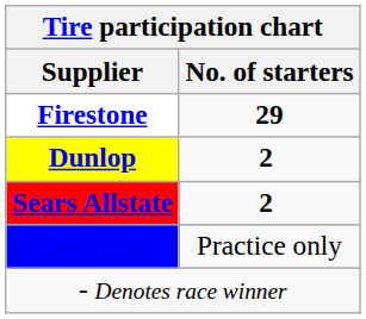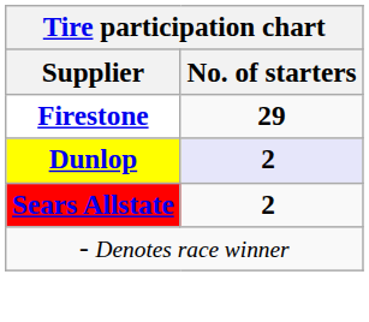Dunlop | No. of starters: no background -> lavender background
- row: Goodyear | Practice only
